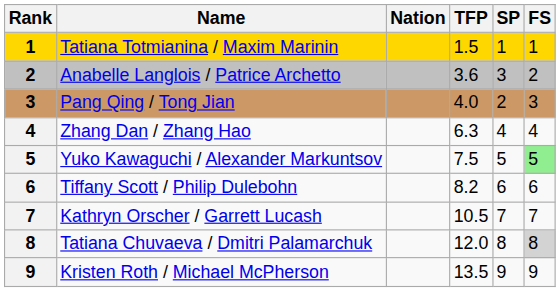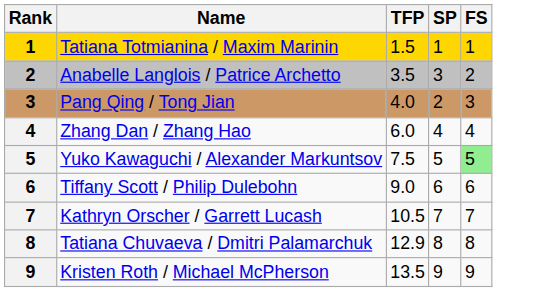- column: Nation
Anabelle Langlois / Patrice Archetto | TFP: 3.6 -> 3.5
Zhang Dan / Zhang Hao | TFP: 6.3 -> 6.0
Tiffany Scott / Philip Dulebohn | TFP: 8.2 -> 9.0
Tatiana Chuvaeva / Dmitri Palamarchuk | TFP: 12.0 -> 12.9
Tatiana Chuvaeva / Dmitri Palamarchuk | FS: lightgrey background -> no background
